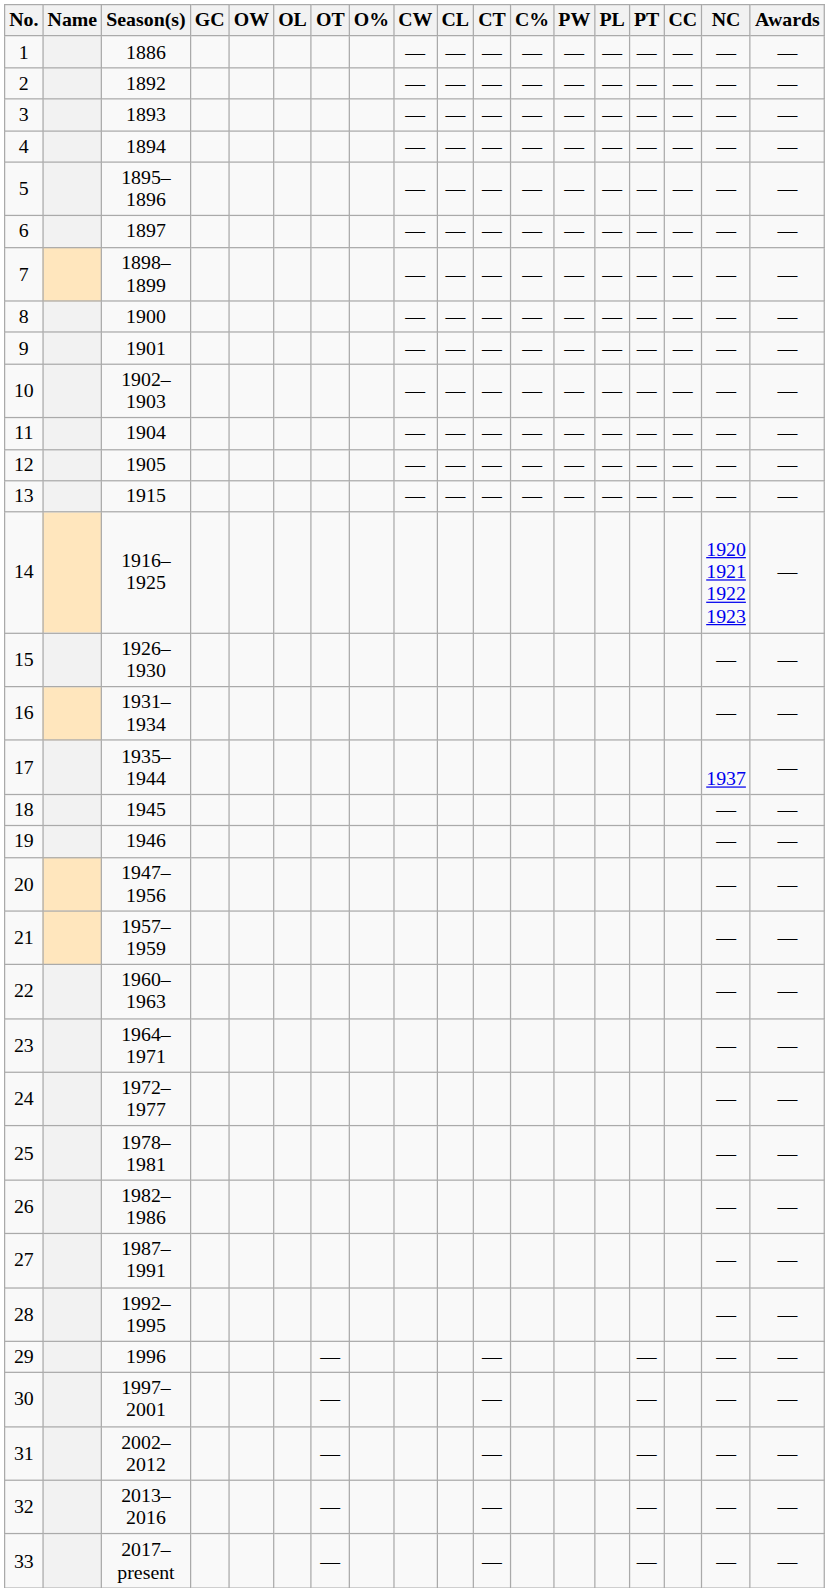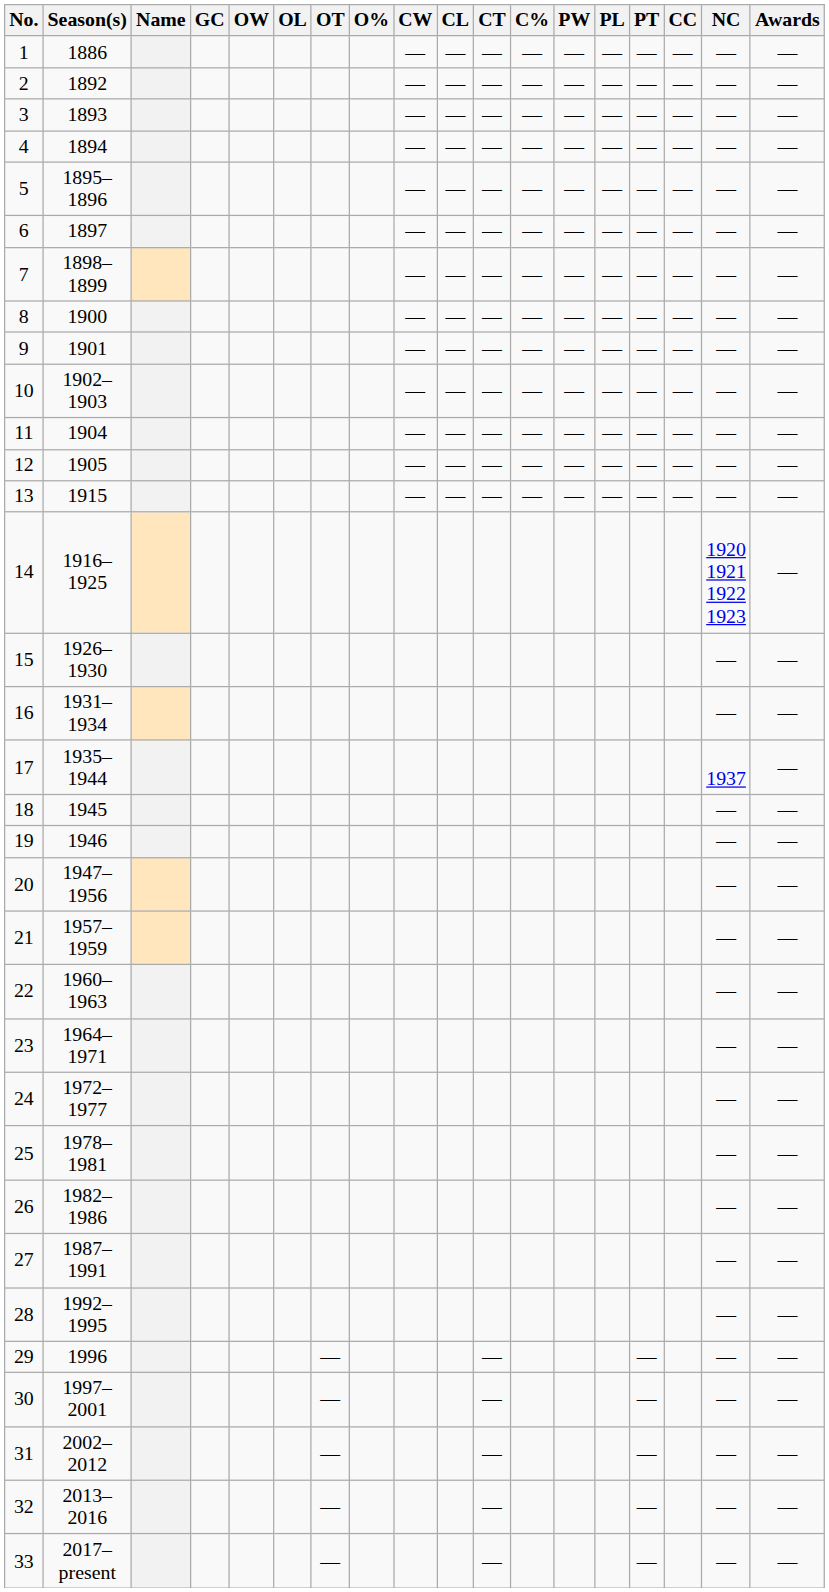columns swapped: Name <-> Season(s)
